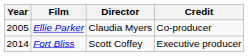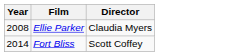- column: Credit | Co-producer | Executive producer
Ellie Parker | Year: 2005 -> 2008
